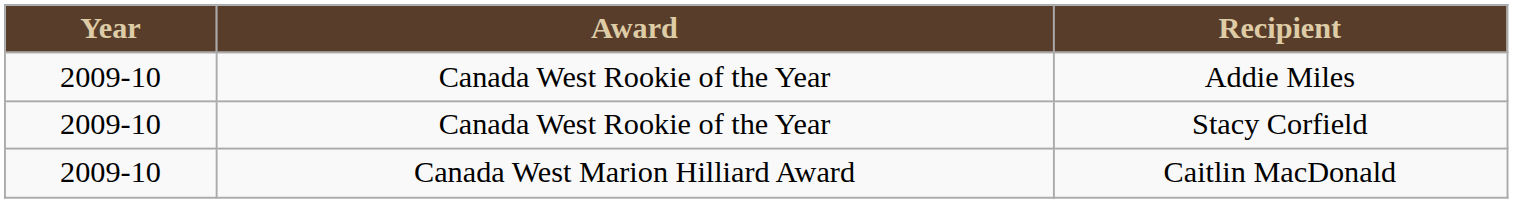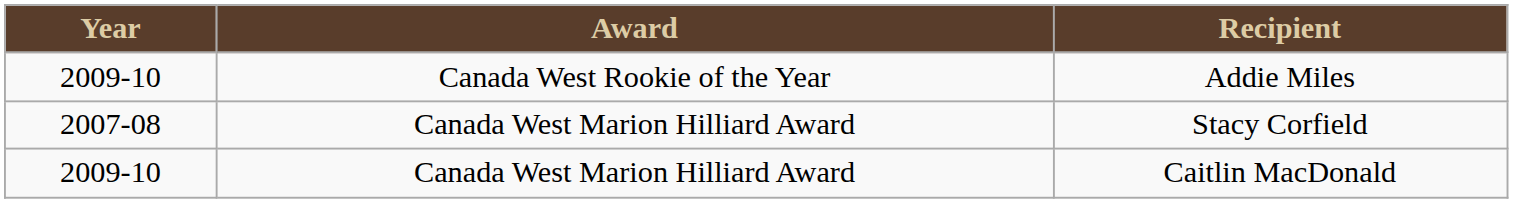Stacy Corfield | Year: 2009-10 -> 2007-08
Stacy Corfield | Award: Canada West Rookie of the Year -> Canada West Marion Hilliard Award
